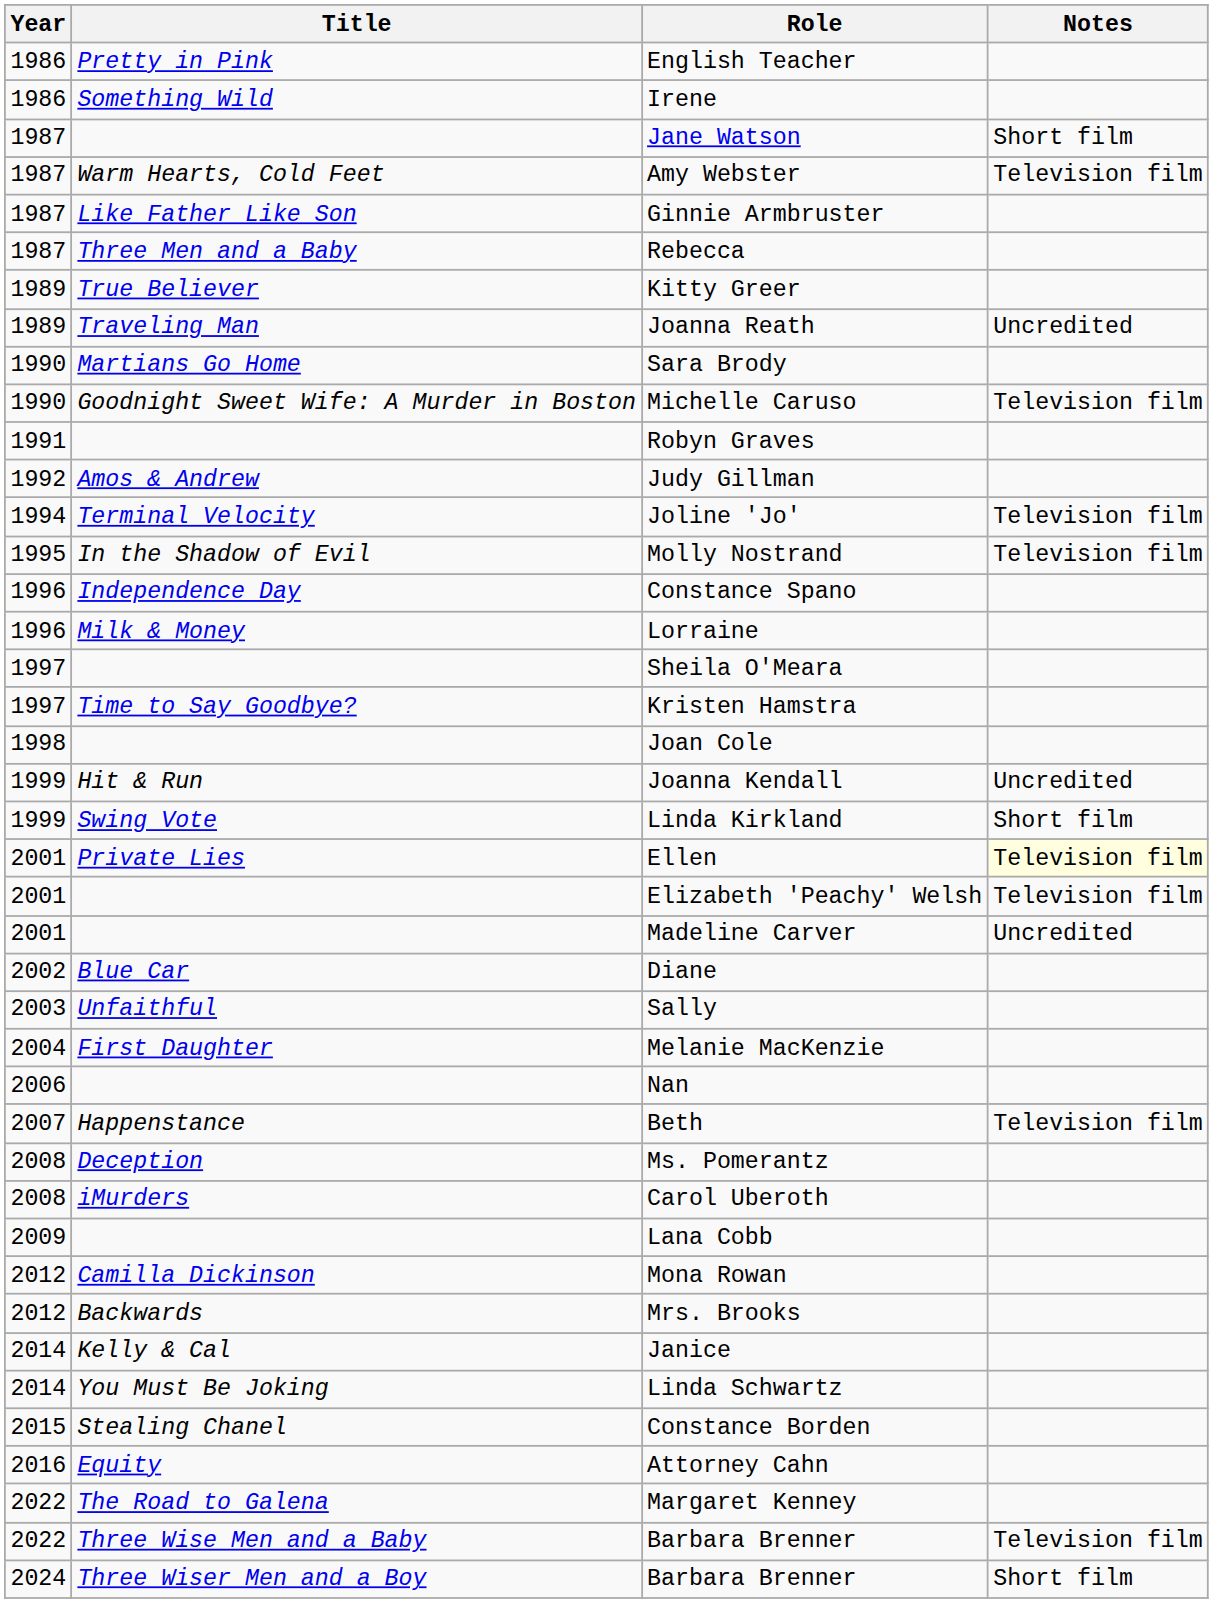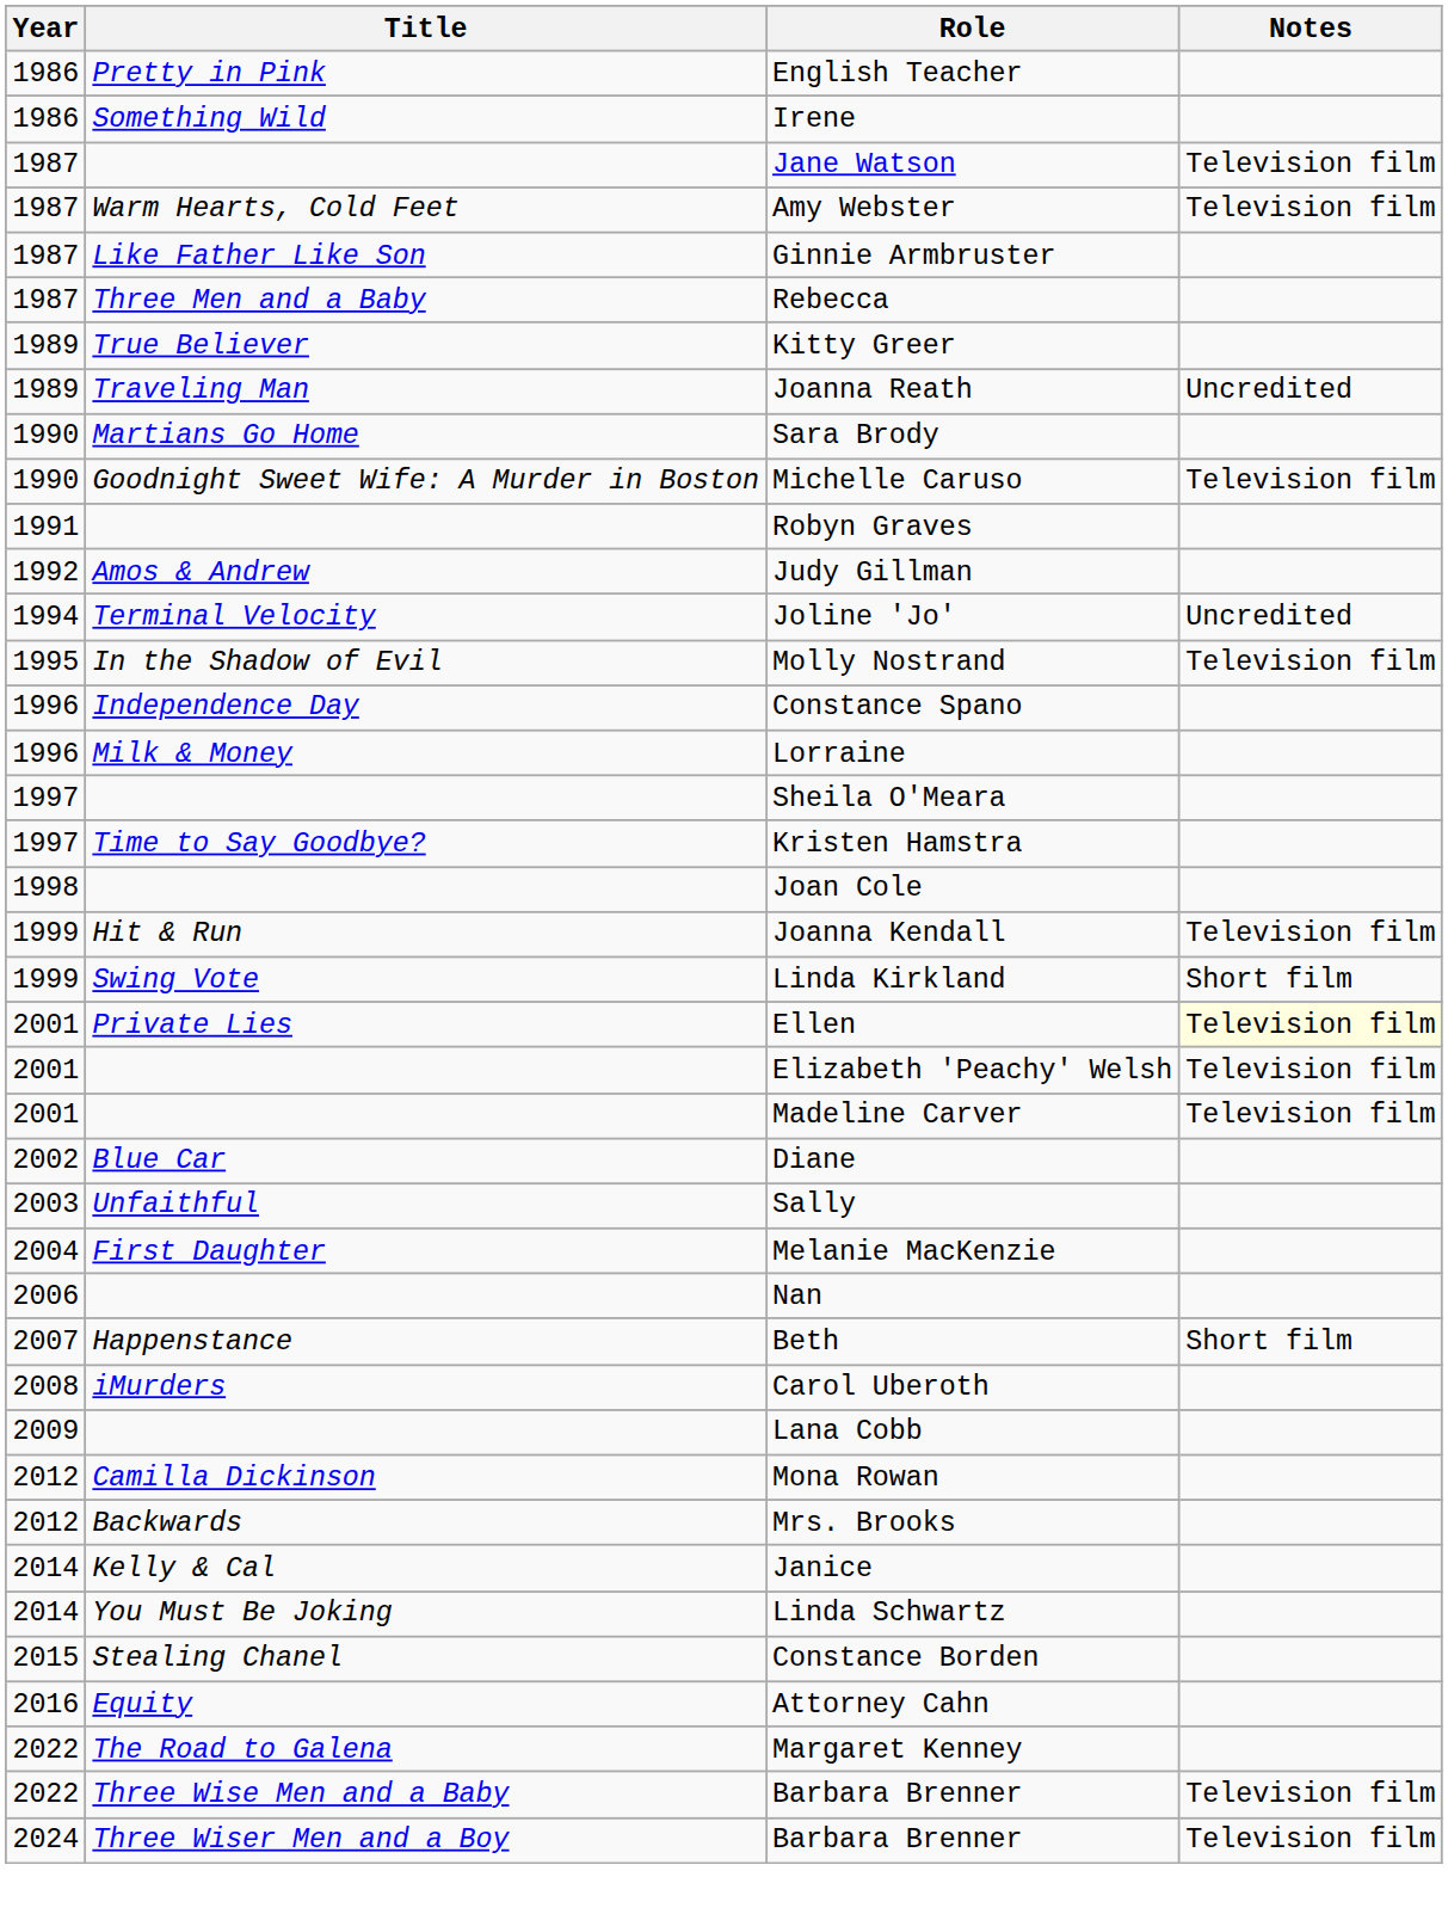Jane Watson | Notes: Short film -> Television film
Joline 'Jo' | Notes: Television film -> Uncredited
Joanna Kendall | Notes: Uncredited -> Television film
Madeline Carver | Notes: Uncredited -> Television film
Beth | Notes: Television film -> Short film
- row: 2008 | Deception | Ms. Pomerantz
Three Wiser Men and a Boy / Barbara Brenner | Notes: Short film -> Television film
